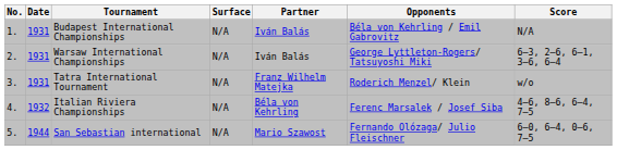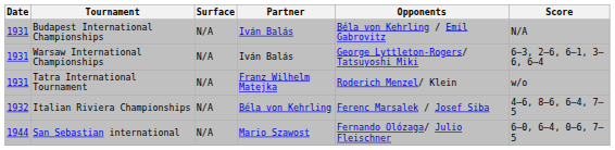- column: No. | 1. | 2. | 3. | 4. | 5.
